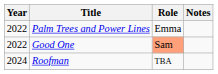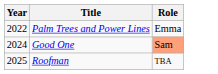- column: Notes
Good One | Year: 2022 -> 2024
Roofman | Year: 2024 -> 2025
